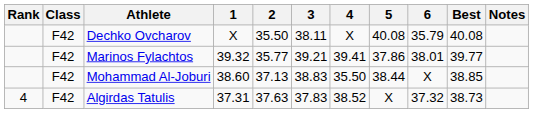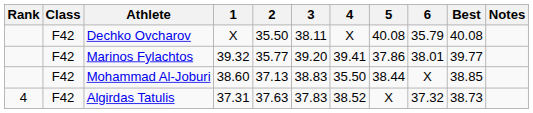Marinos Fylachtos | 3: 39.21 -> 39.20
